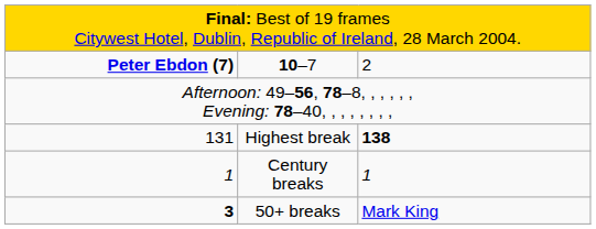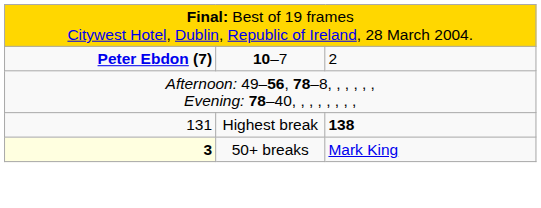- row: 1 | Century breaks | 1
50+ breaks | column 1: no background -> lightyellow background
